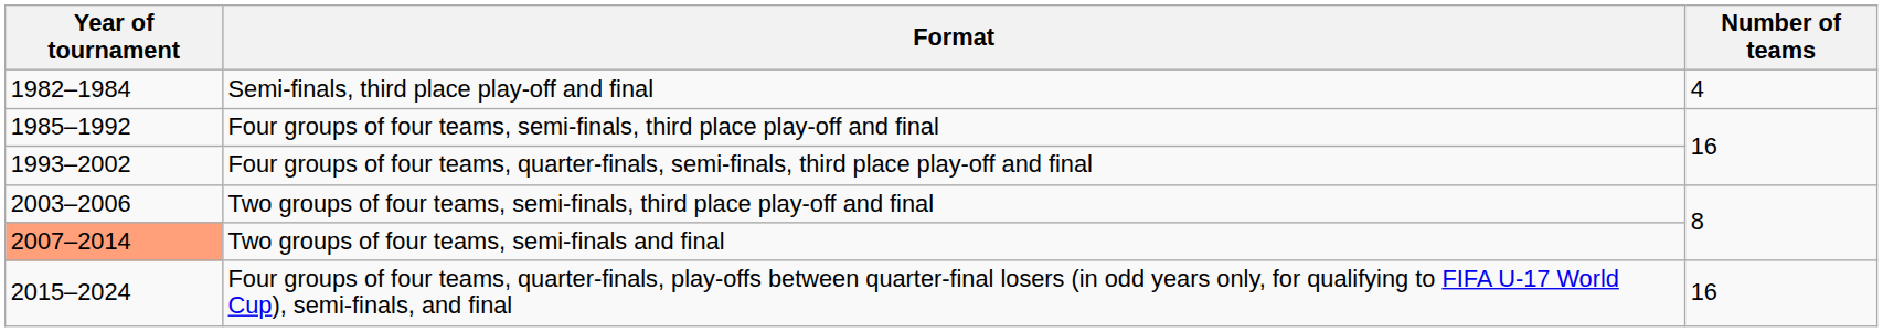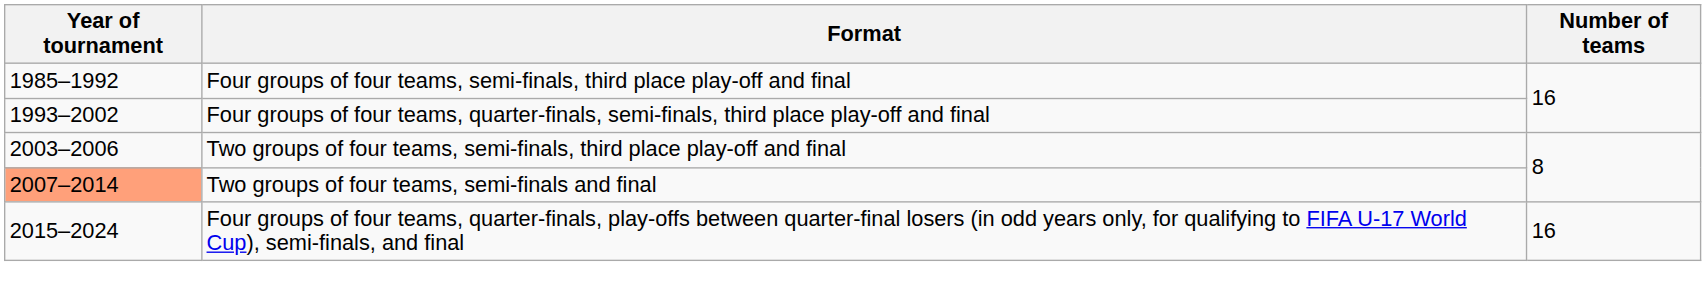- row: 1982–1984 | Semi-finals, third place play-off and final | 4
